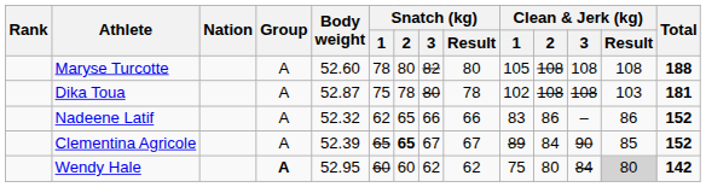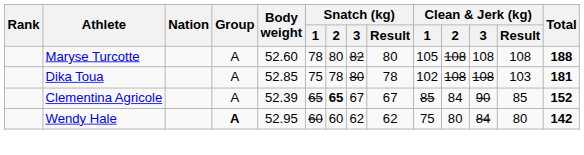Dika Toua | Body weight: 52.87 -> 52.85
- row: Nadeene Latif | A | 52.32 | 62 | 65 | 66 | 66 | 83 | 86 | – | 86 | 152
Clementina Agricole | Clean & Jerk (kg) / 1: 89 -> 85
Wendy Hale | Clean & Jerk (kg) / Result: lightgrey background -> no background
